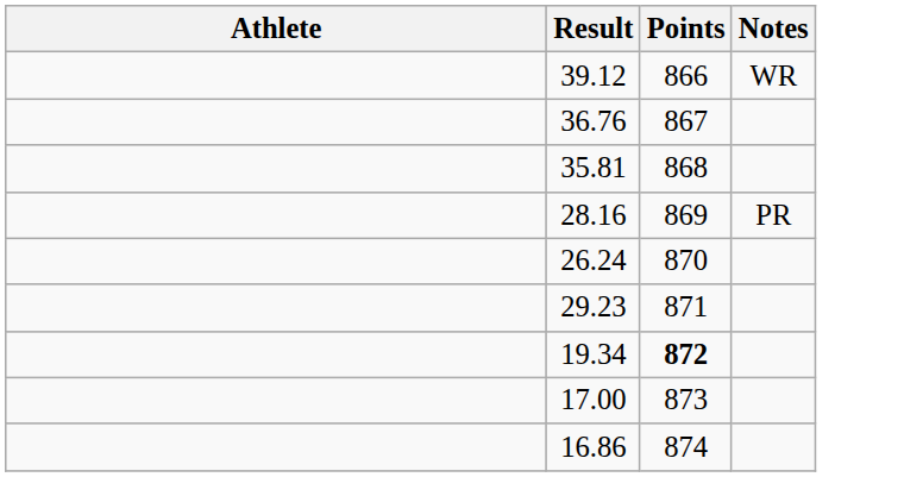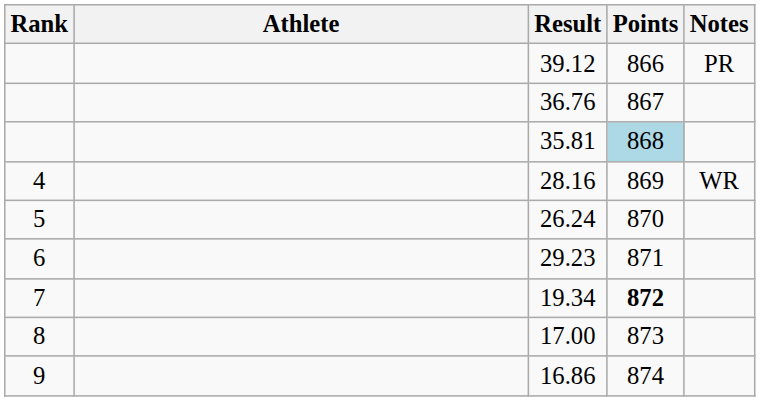+ column: Rank | 4 | 5 | 6 | 7 | 8 | 9
39.12 | Notes: WR -> PR
35.81 | Points: no background -> lightblue background
28.16 | Notes: PR -> WR
